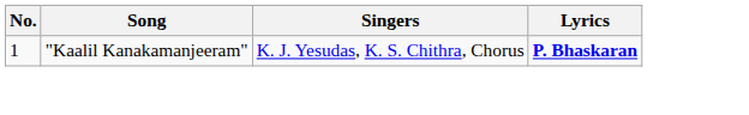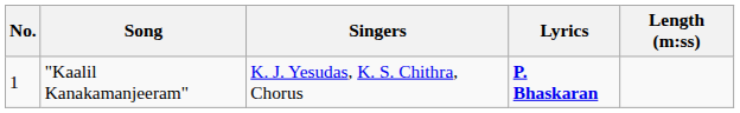+ column: Length (m:ss)
